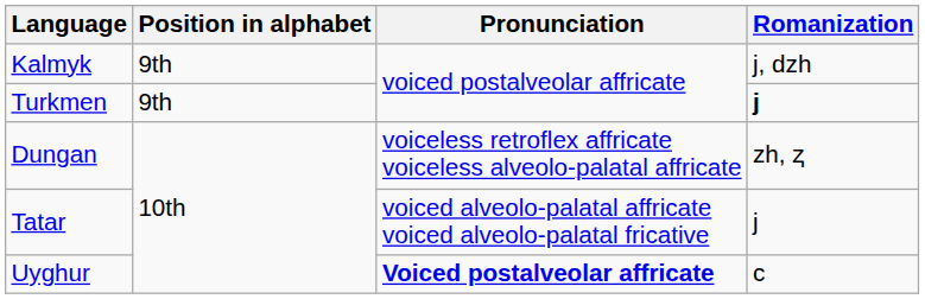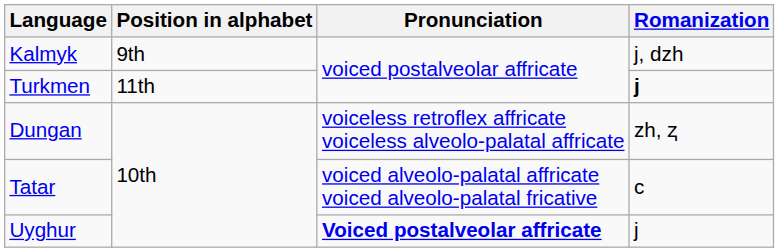Turkmen | Position in alphabet: 9th -> 11th
Tatar | Romanization: j -> c
Uyghur | Romanization: c -> j
